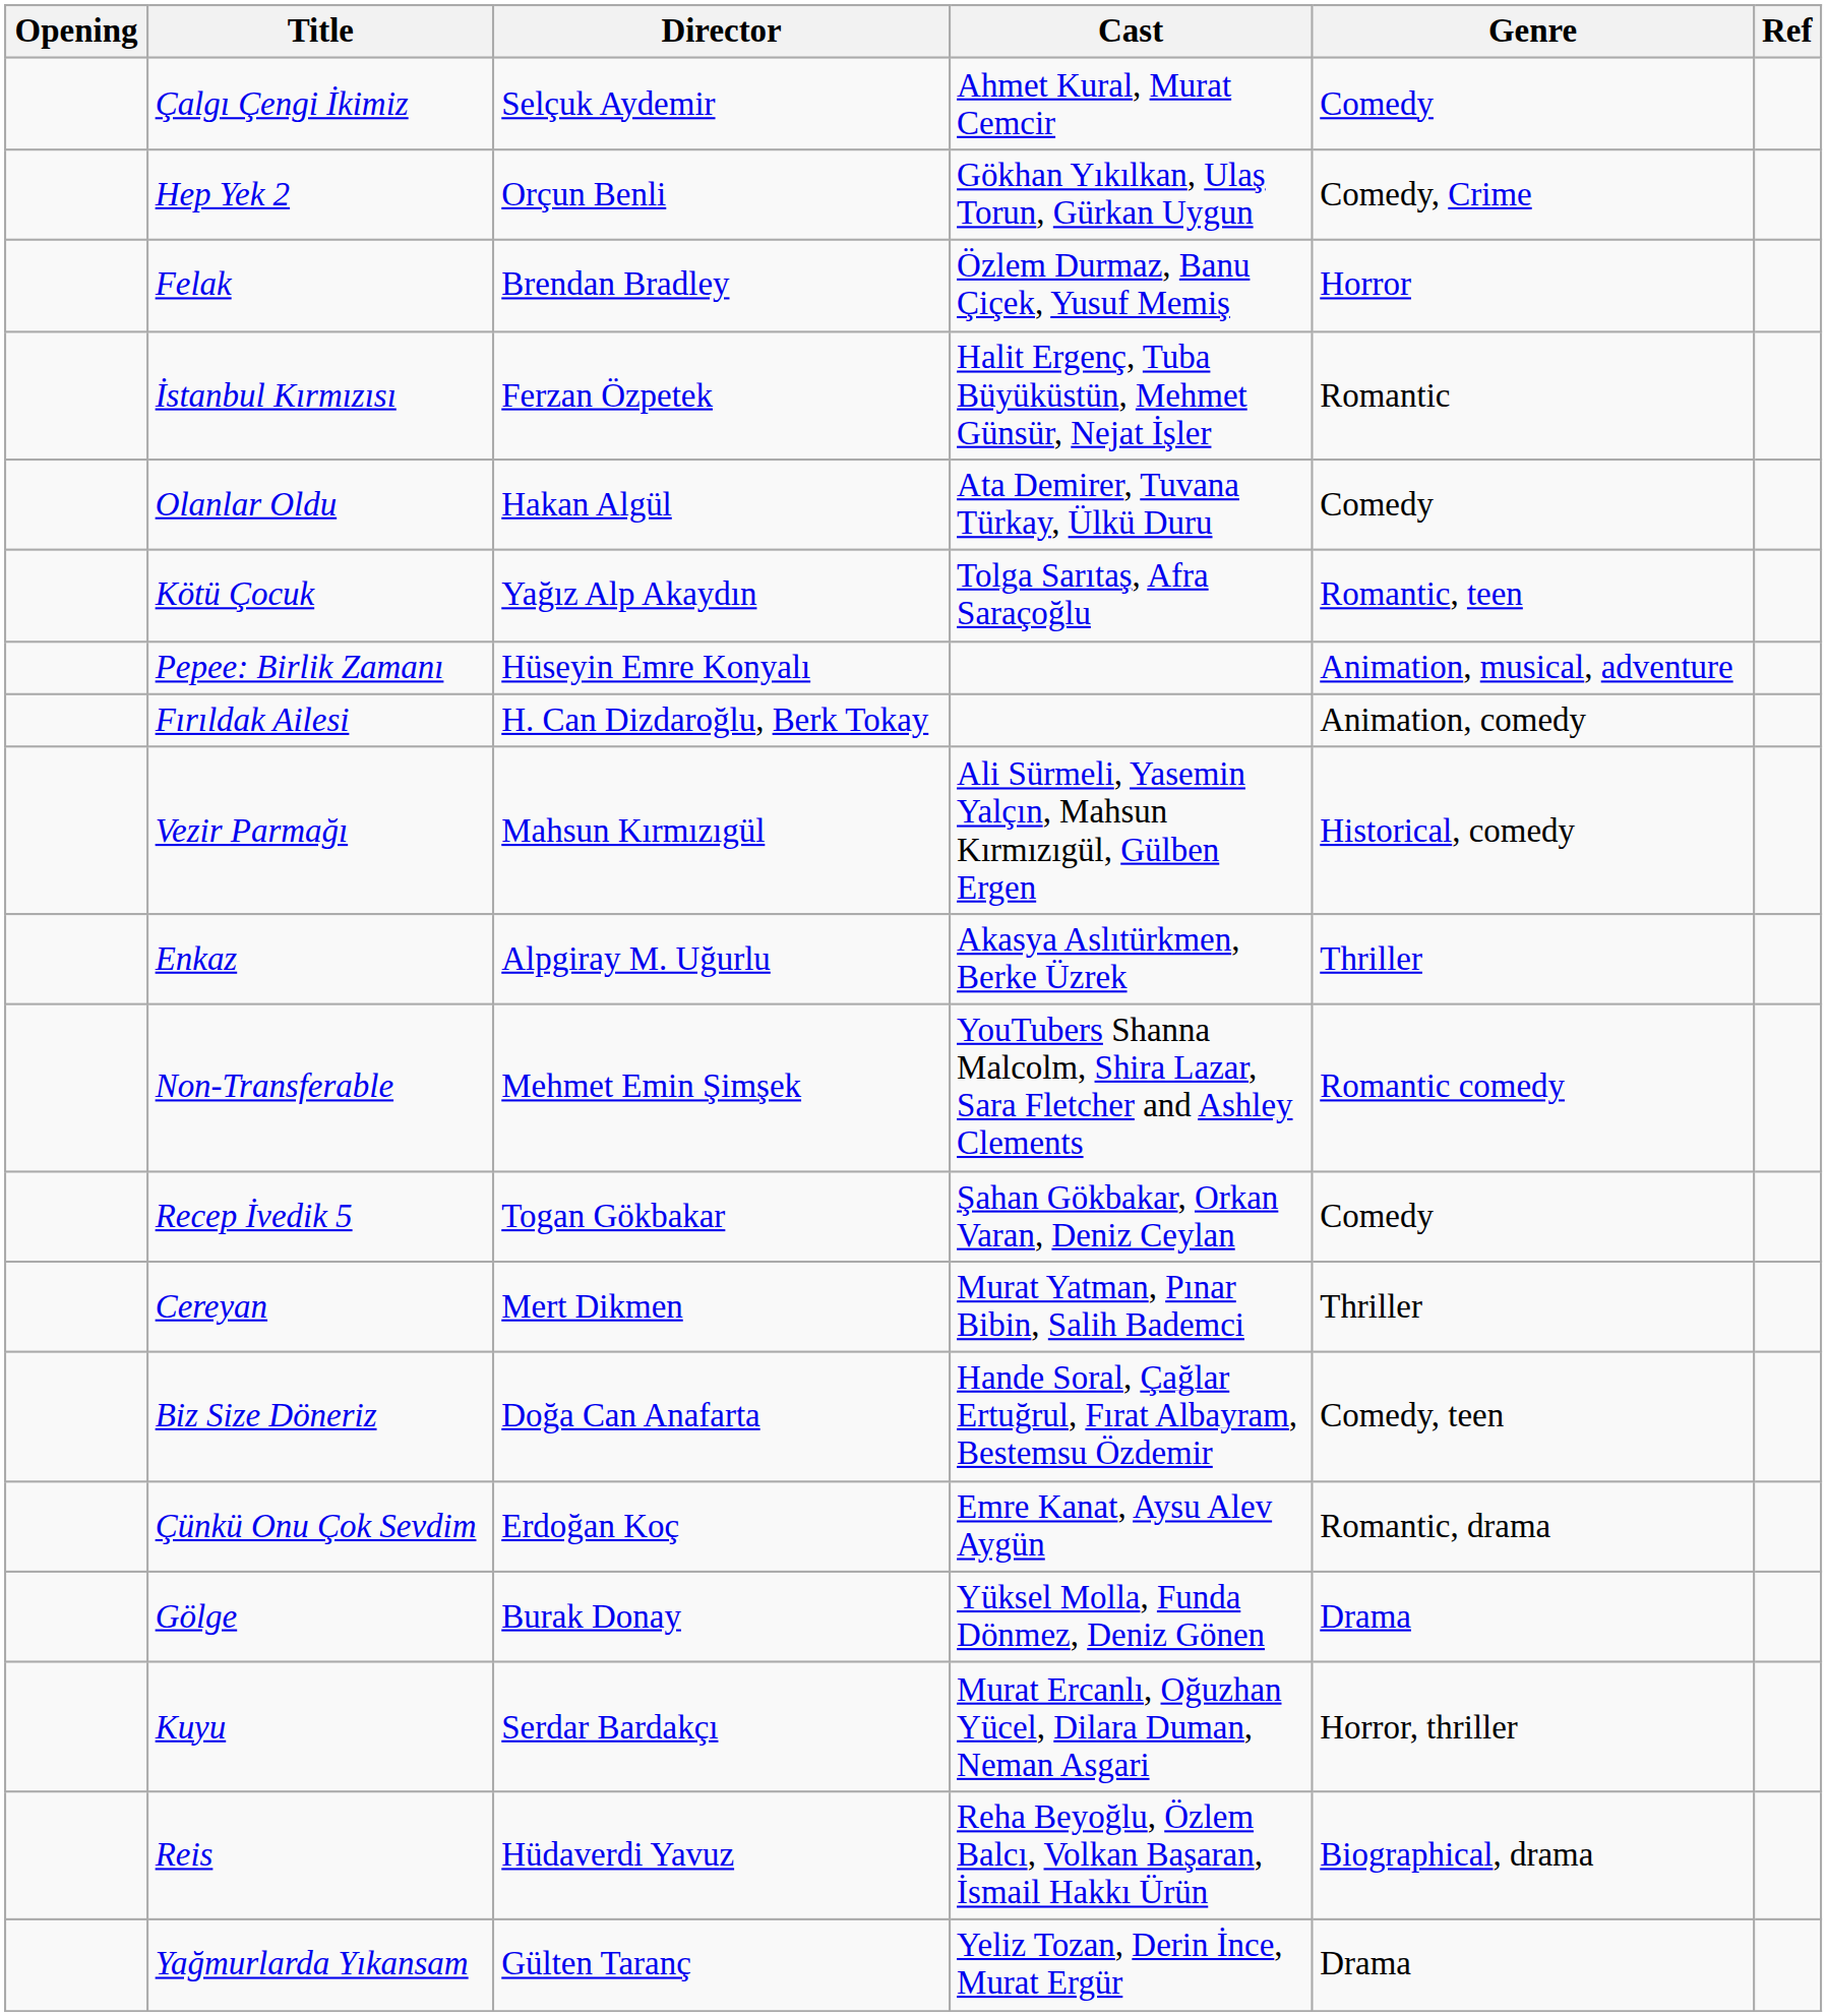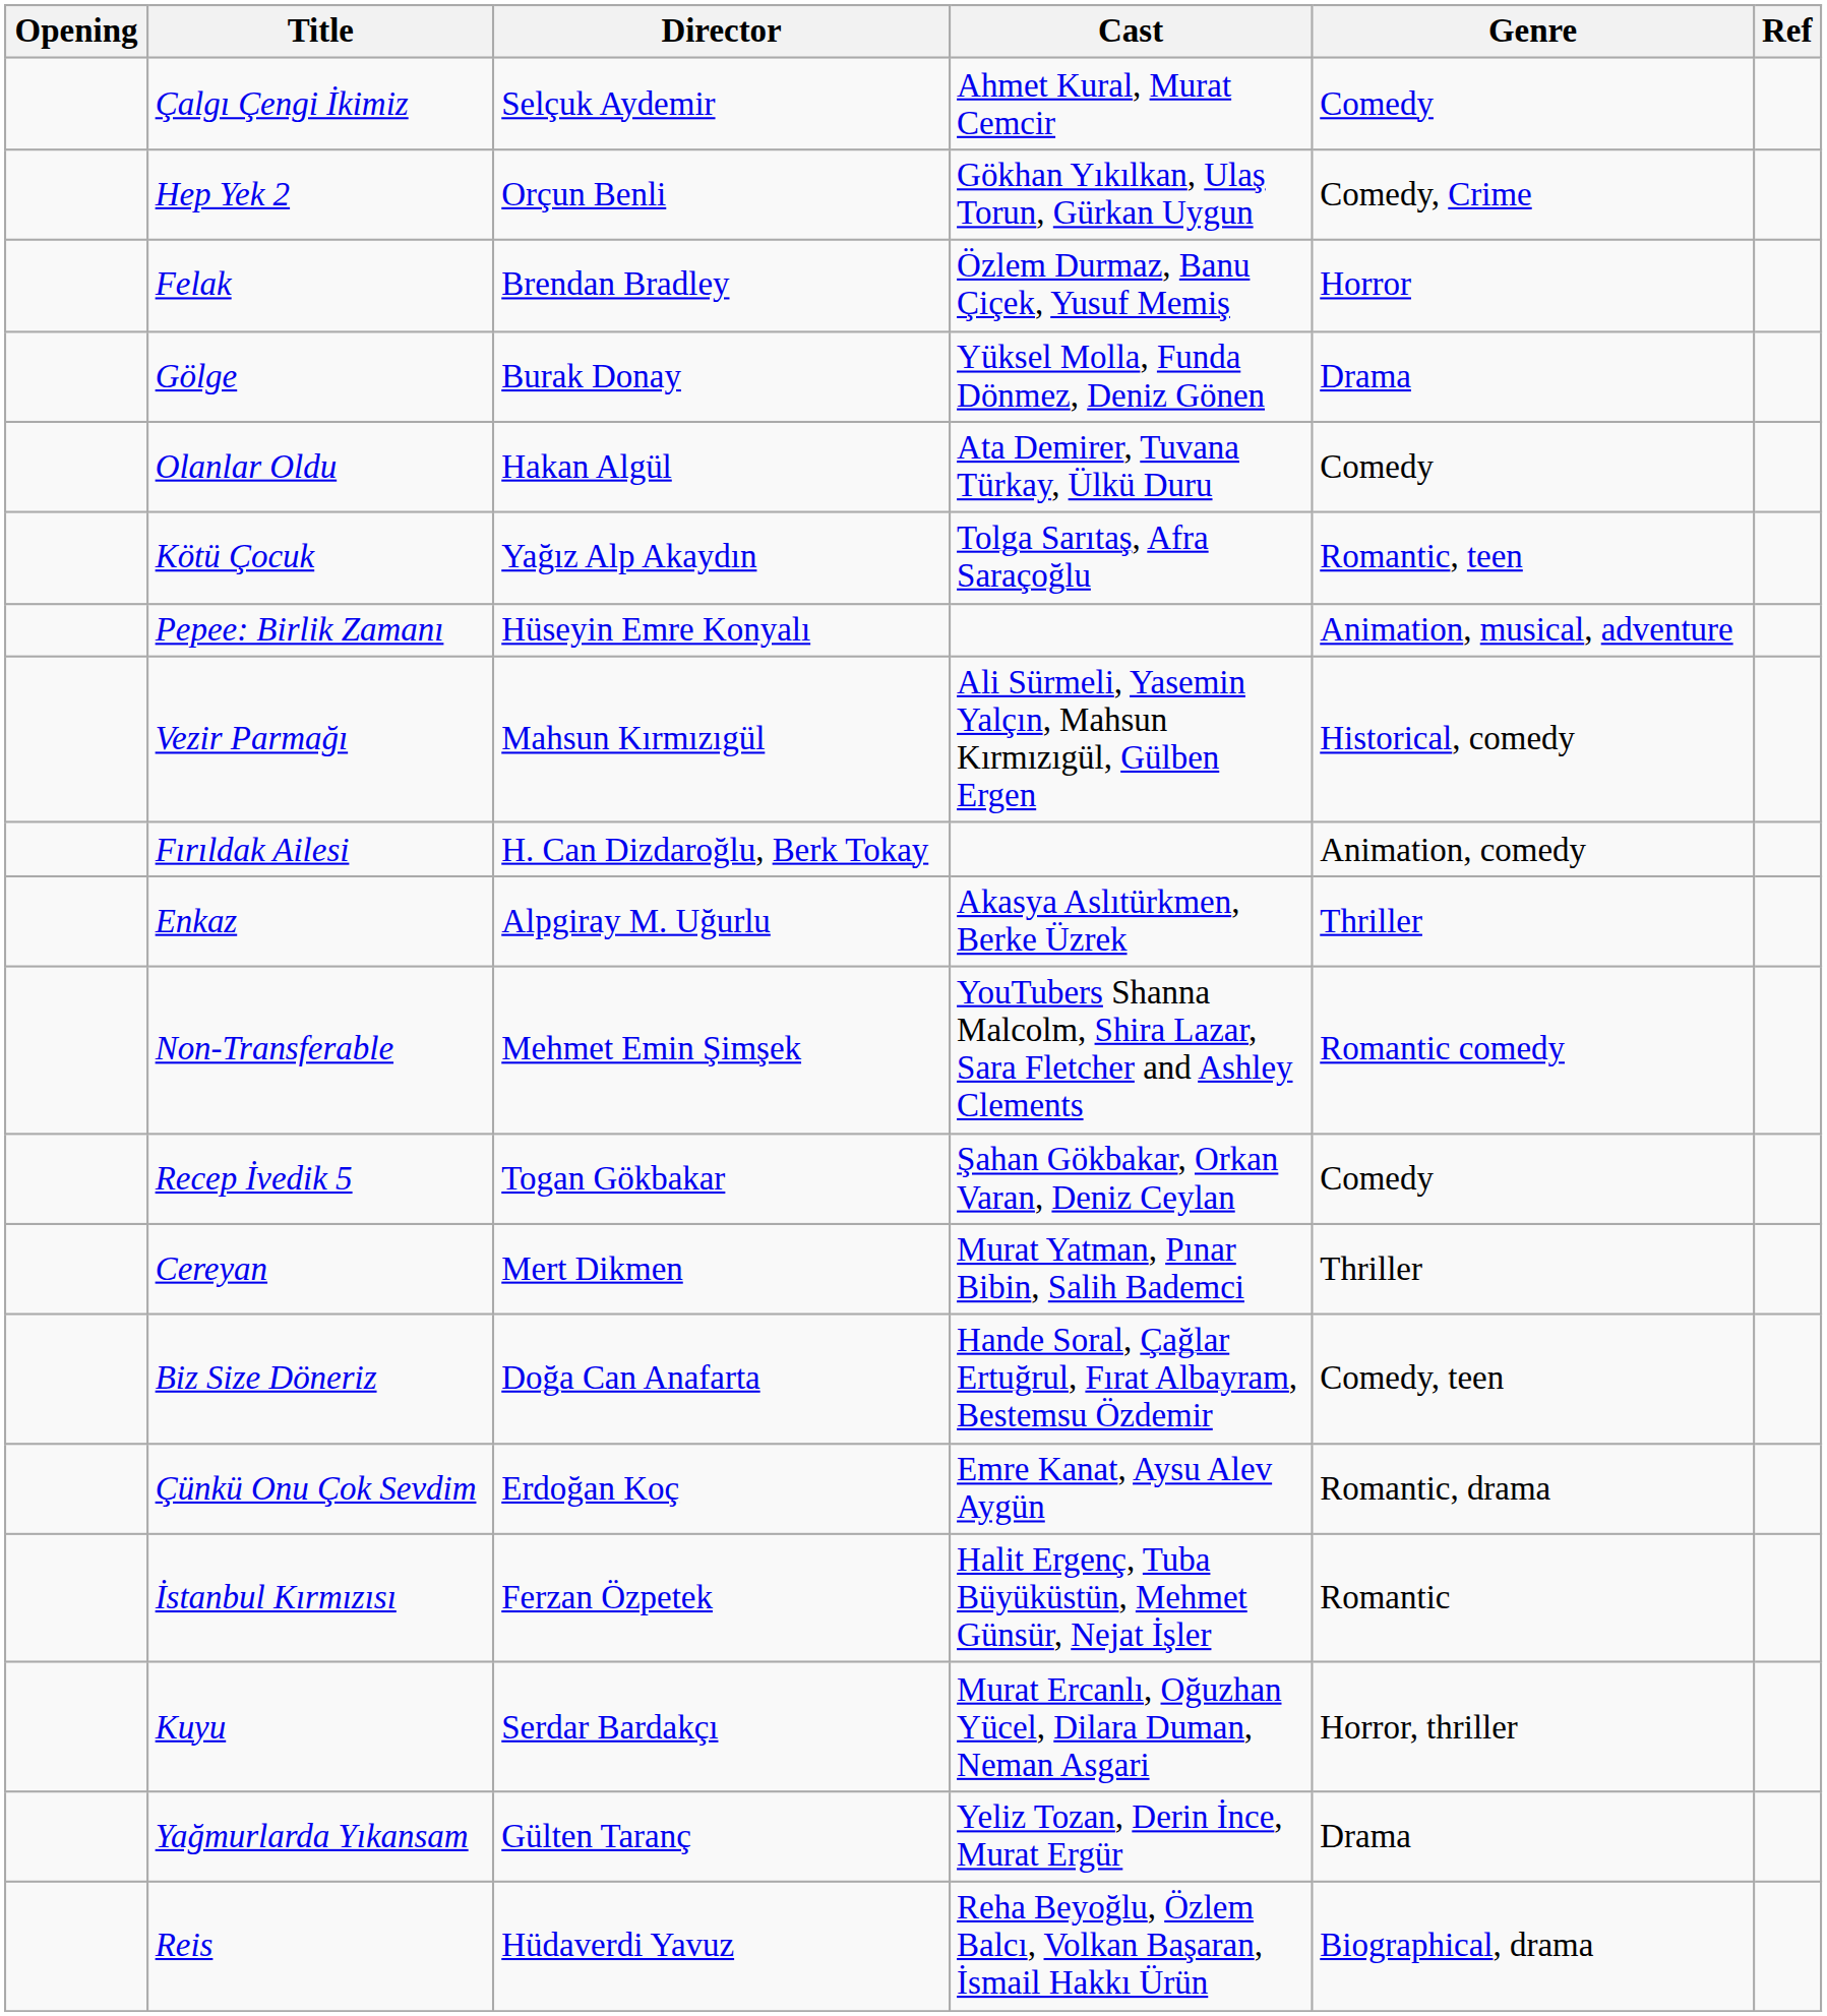rows swapped: Gölge <-> İstanbul Kırmızısı
rows swapped: Vezir Parmağı <-> Fırıldak Ailesi
rows swapped: Reis <-> Yağmurlarda Yıkansam
